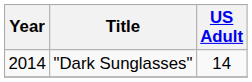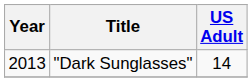"Dark Sunglasses" | Year: 2014 -> 2013
